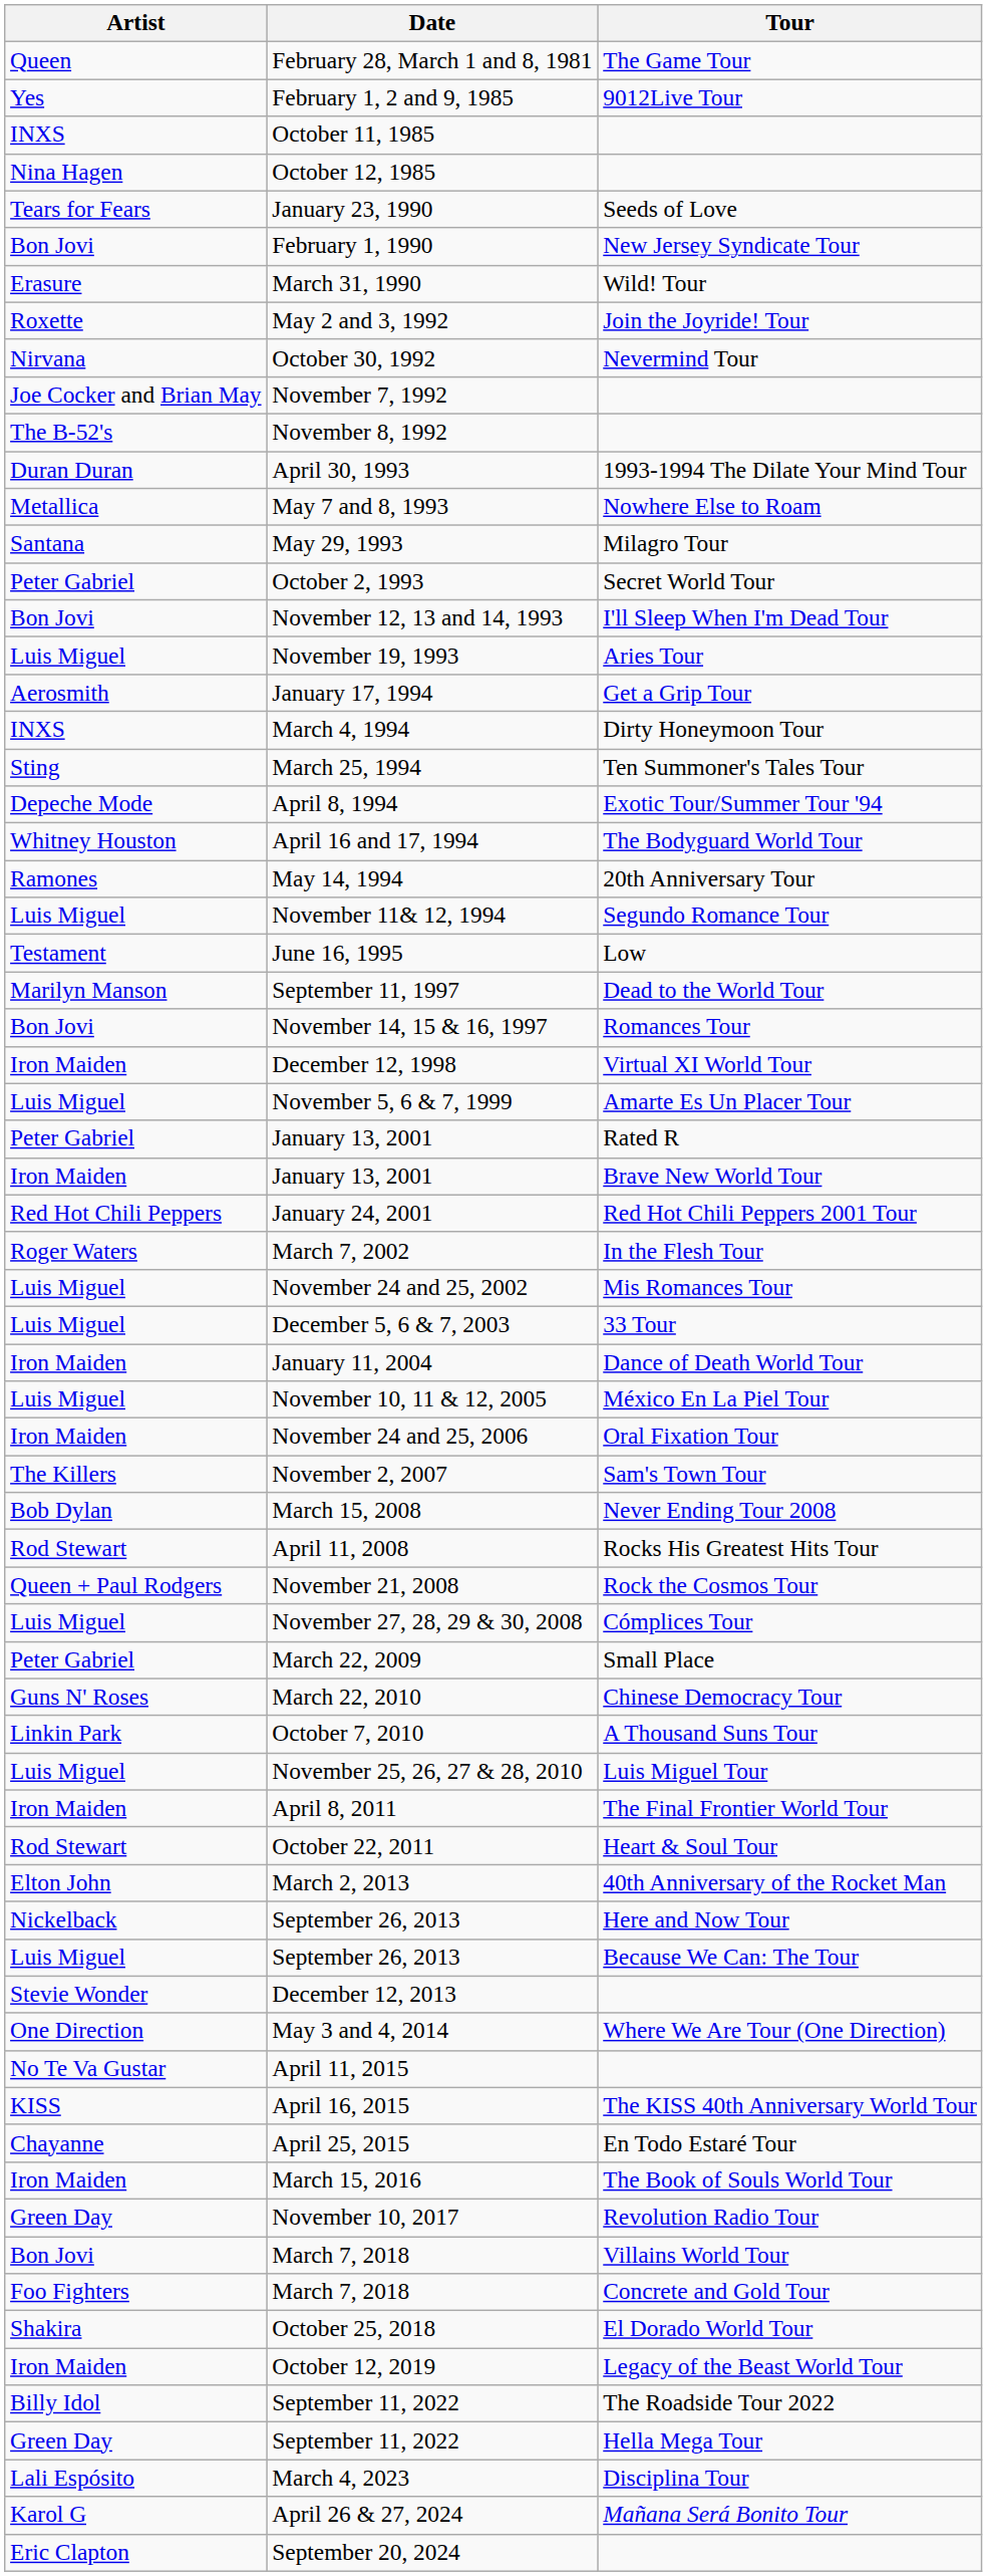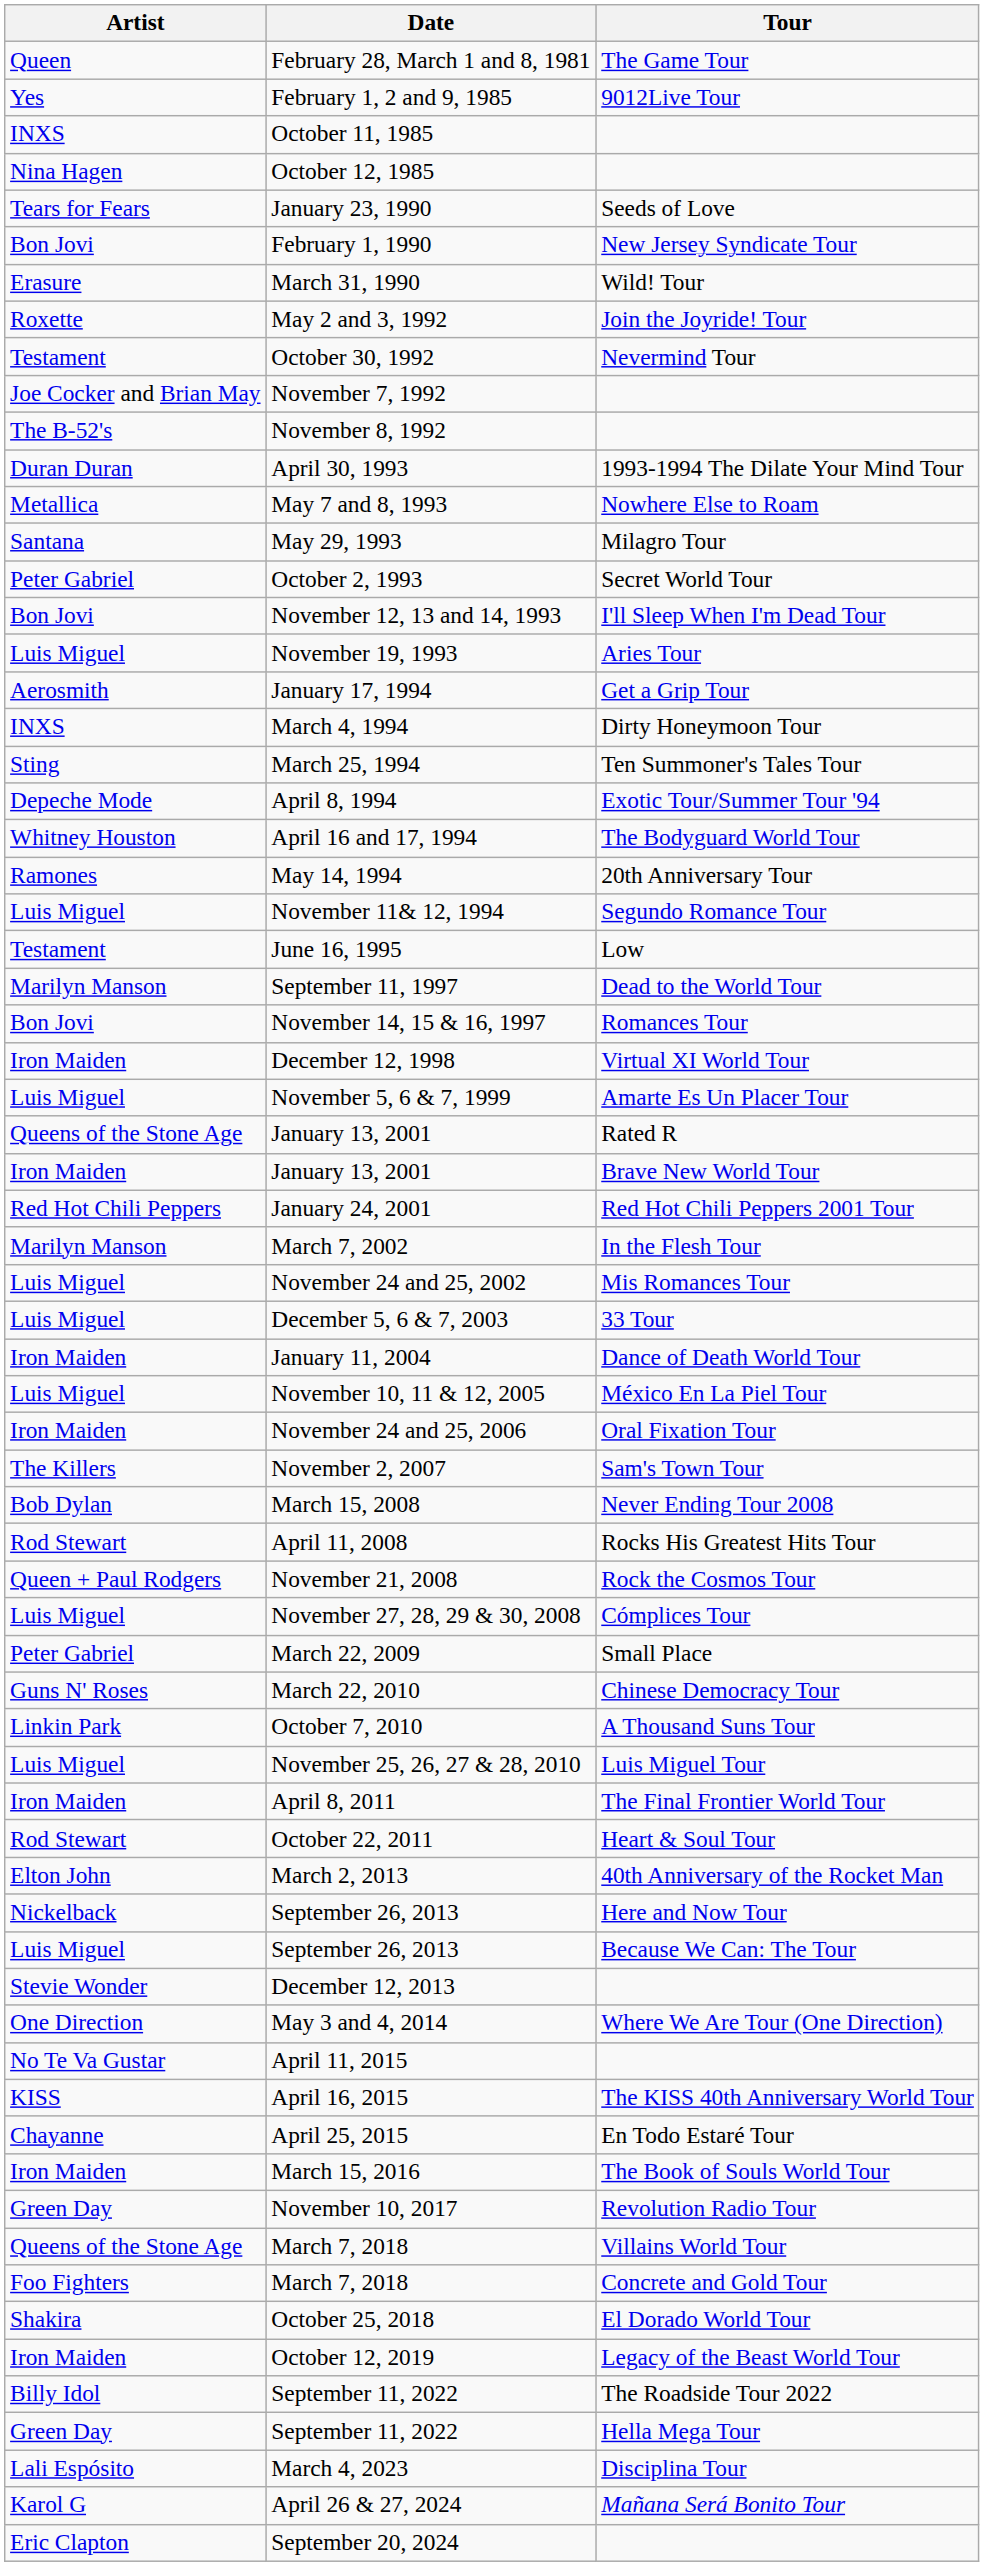October 30, 1992 | Artist: Nirvana -> Testament
January 13, 2001 / Rated R | Artist: Peter Gabriel -> Queens of the Stone Age
March 7, 2002 | Artist: Roger Waters -> Marilyn Manson
March 7, 2018 / Villains World Tour | Artist: Bon Jovi -> Queens of the Stone Age
